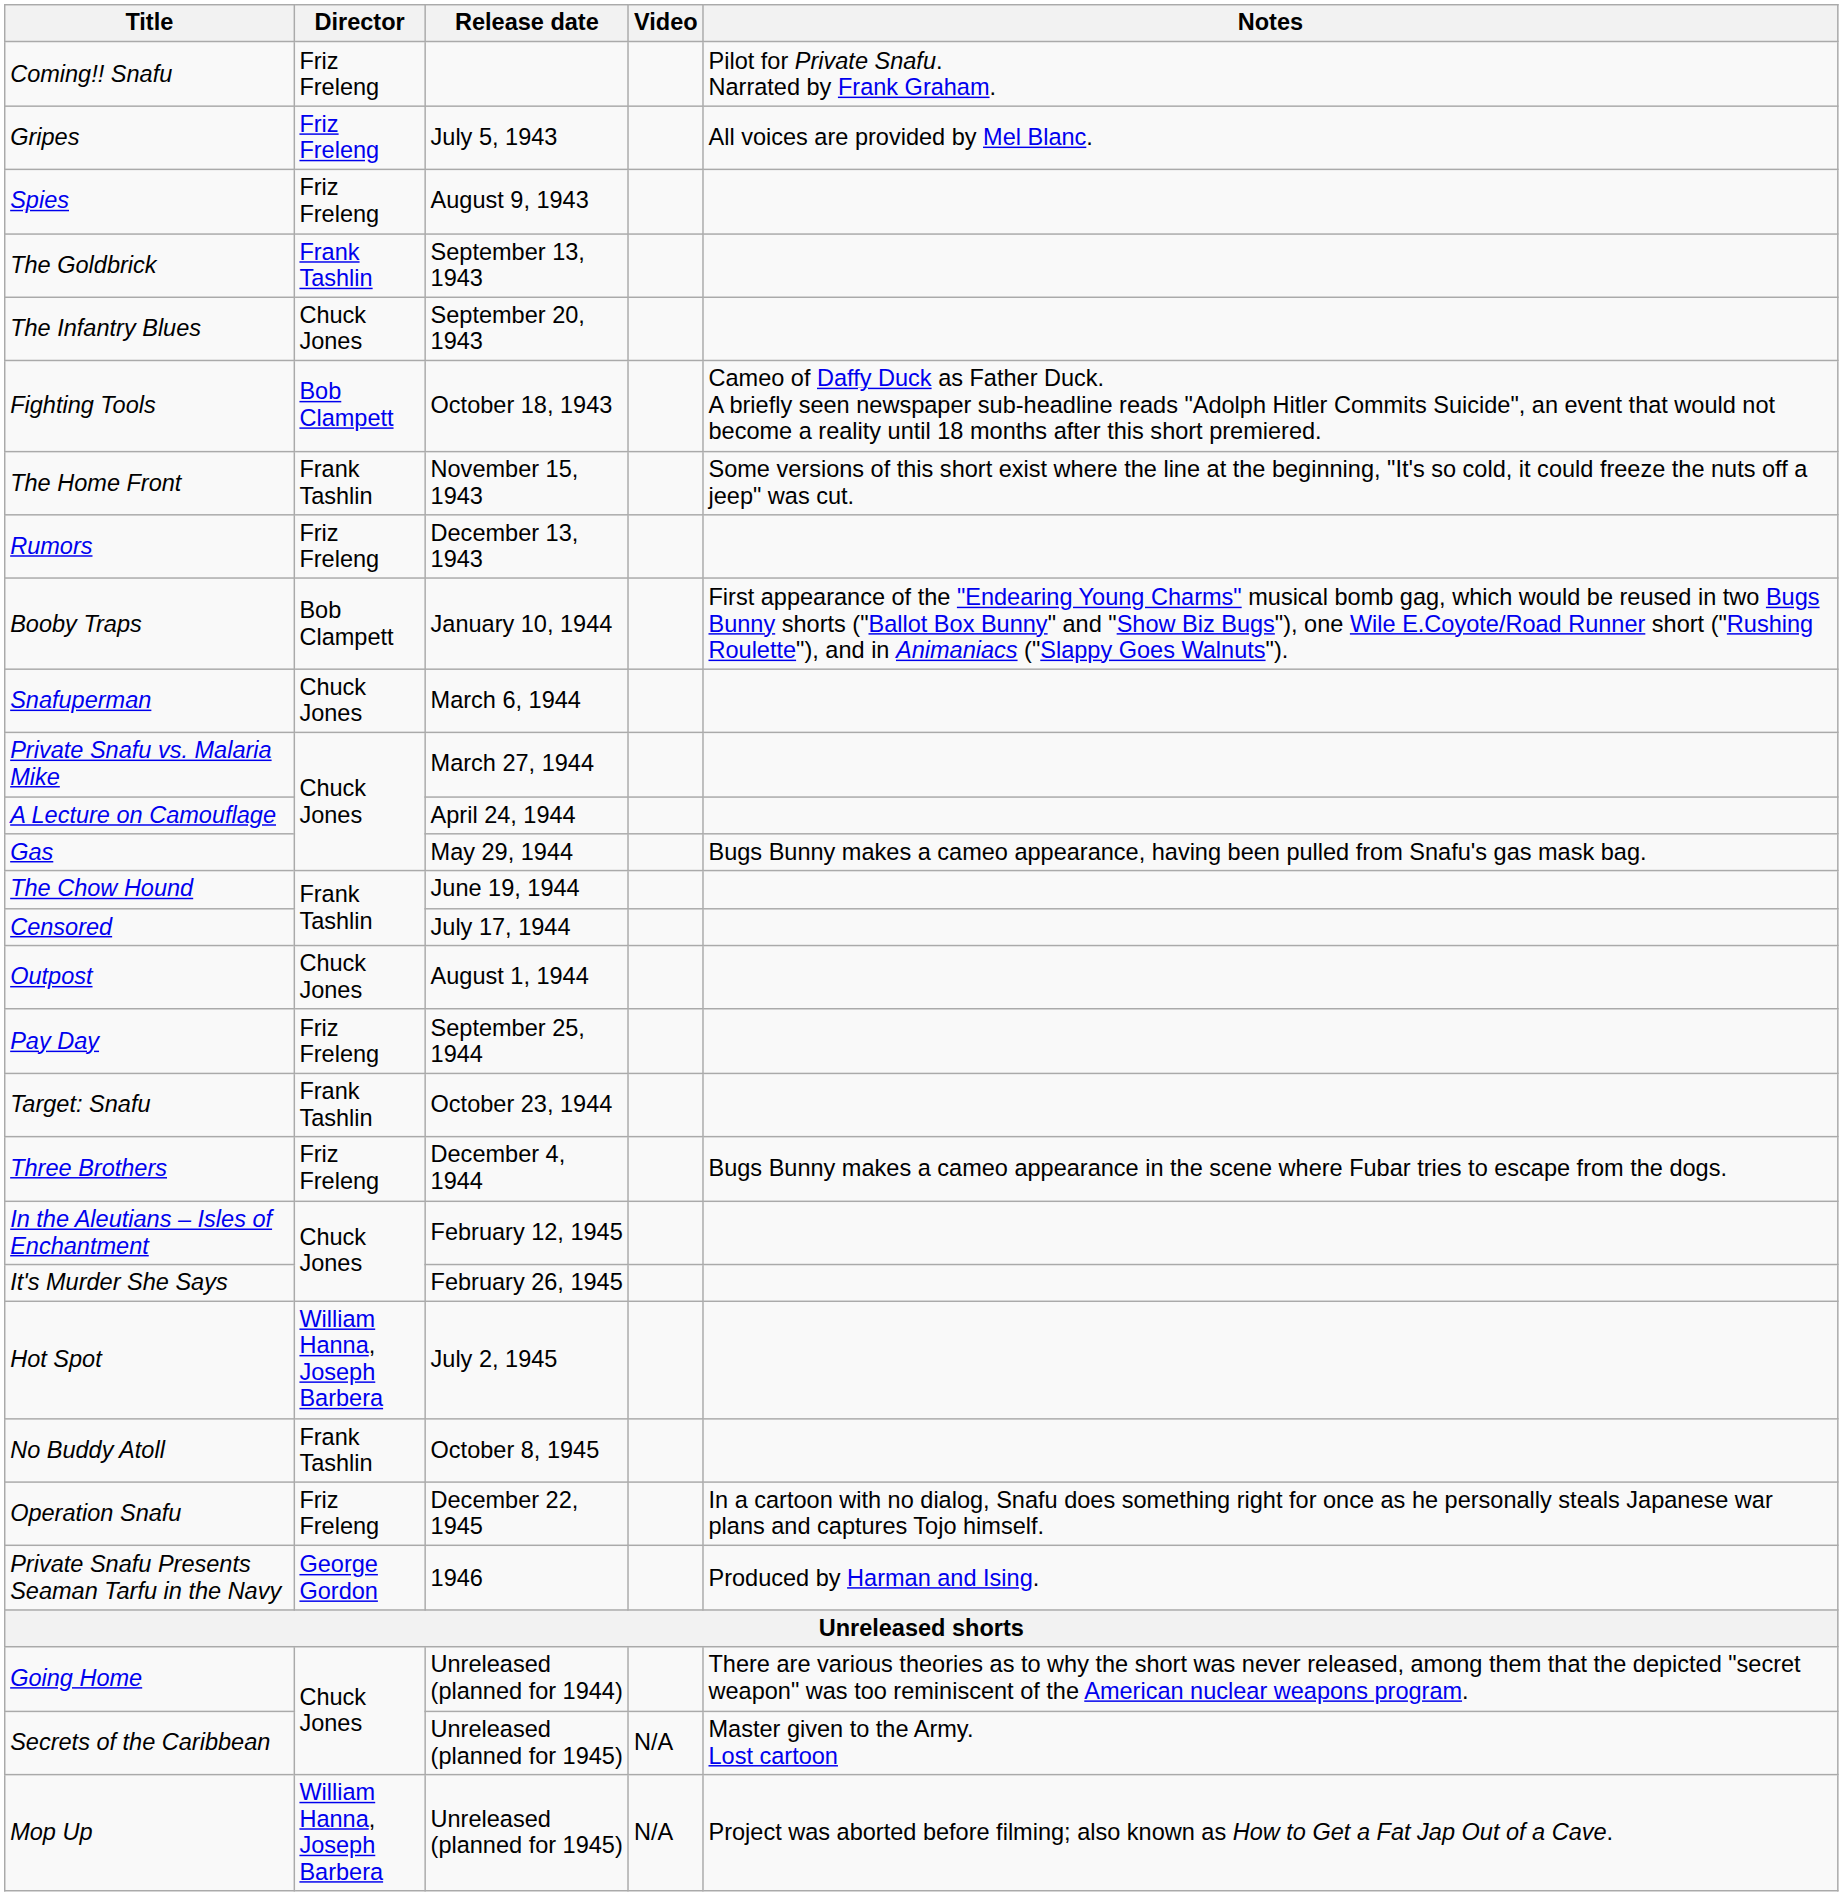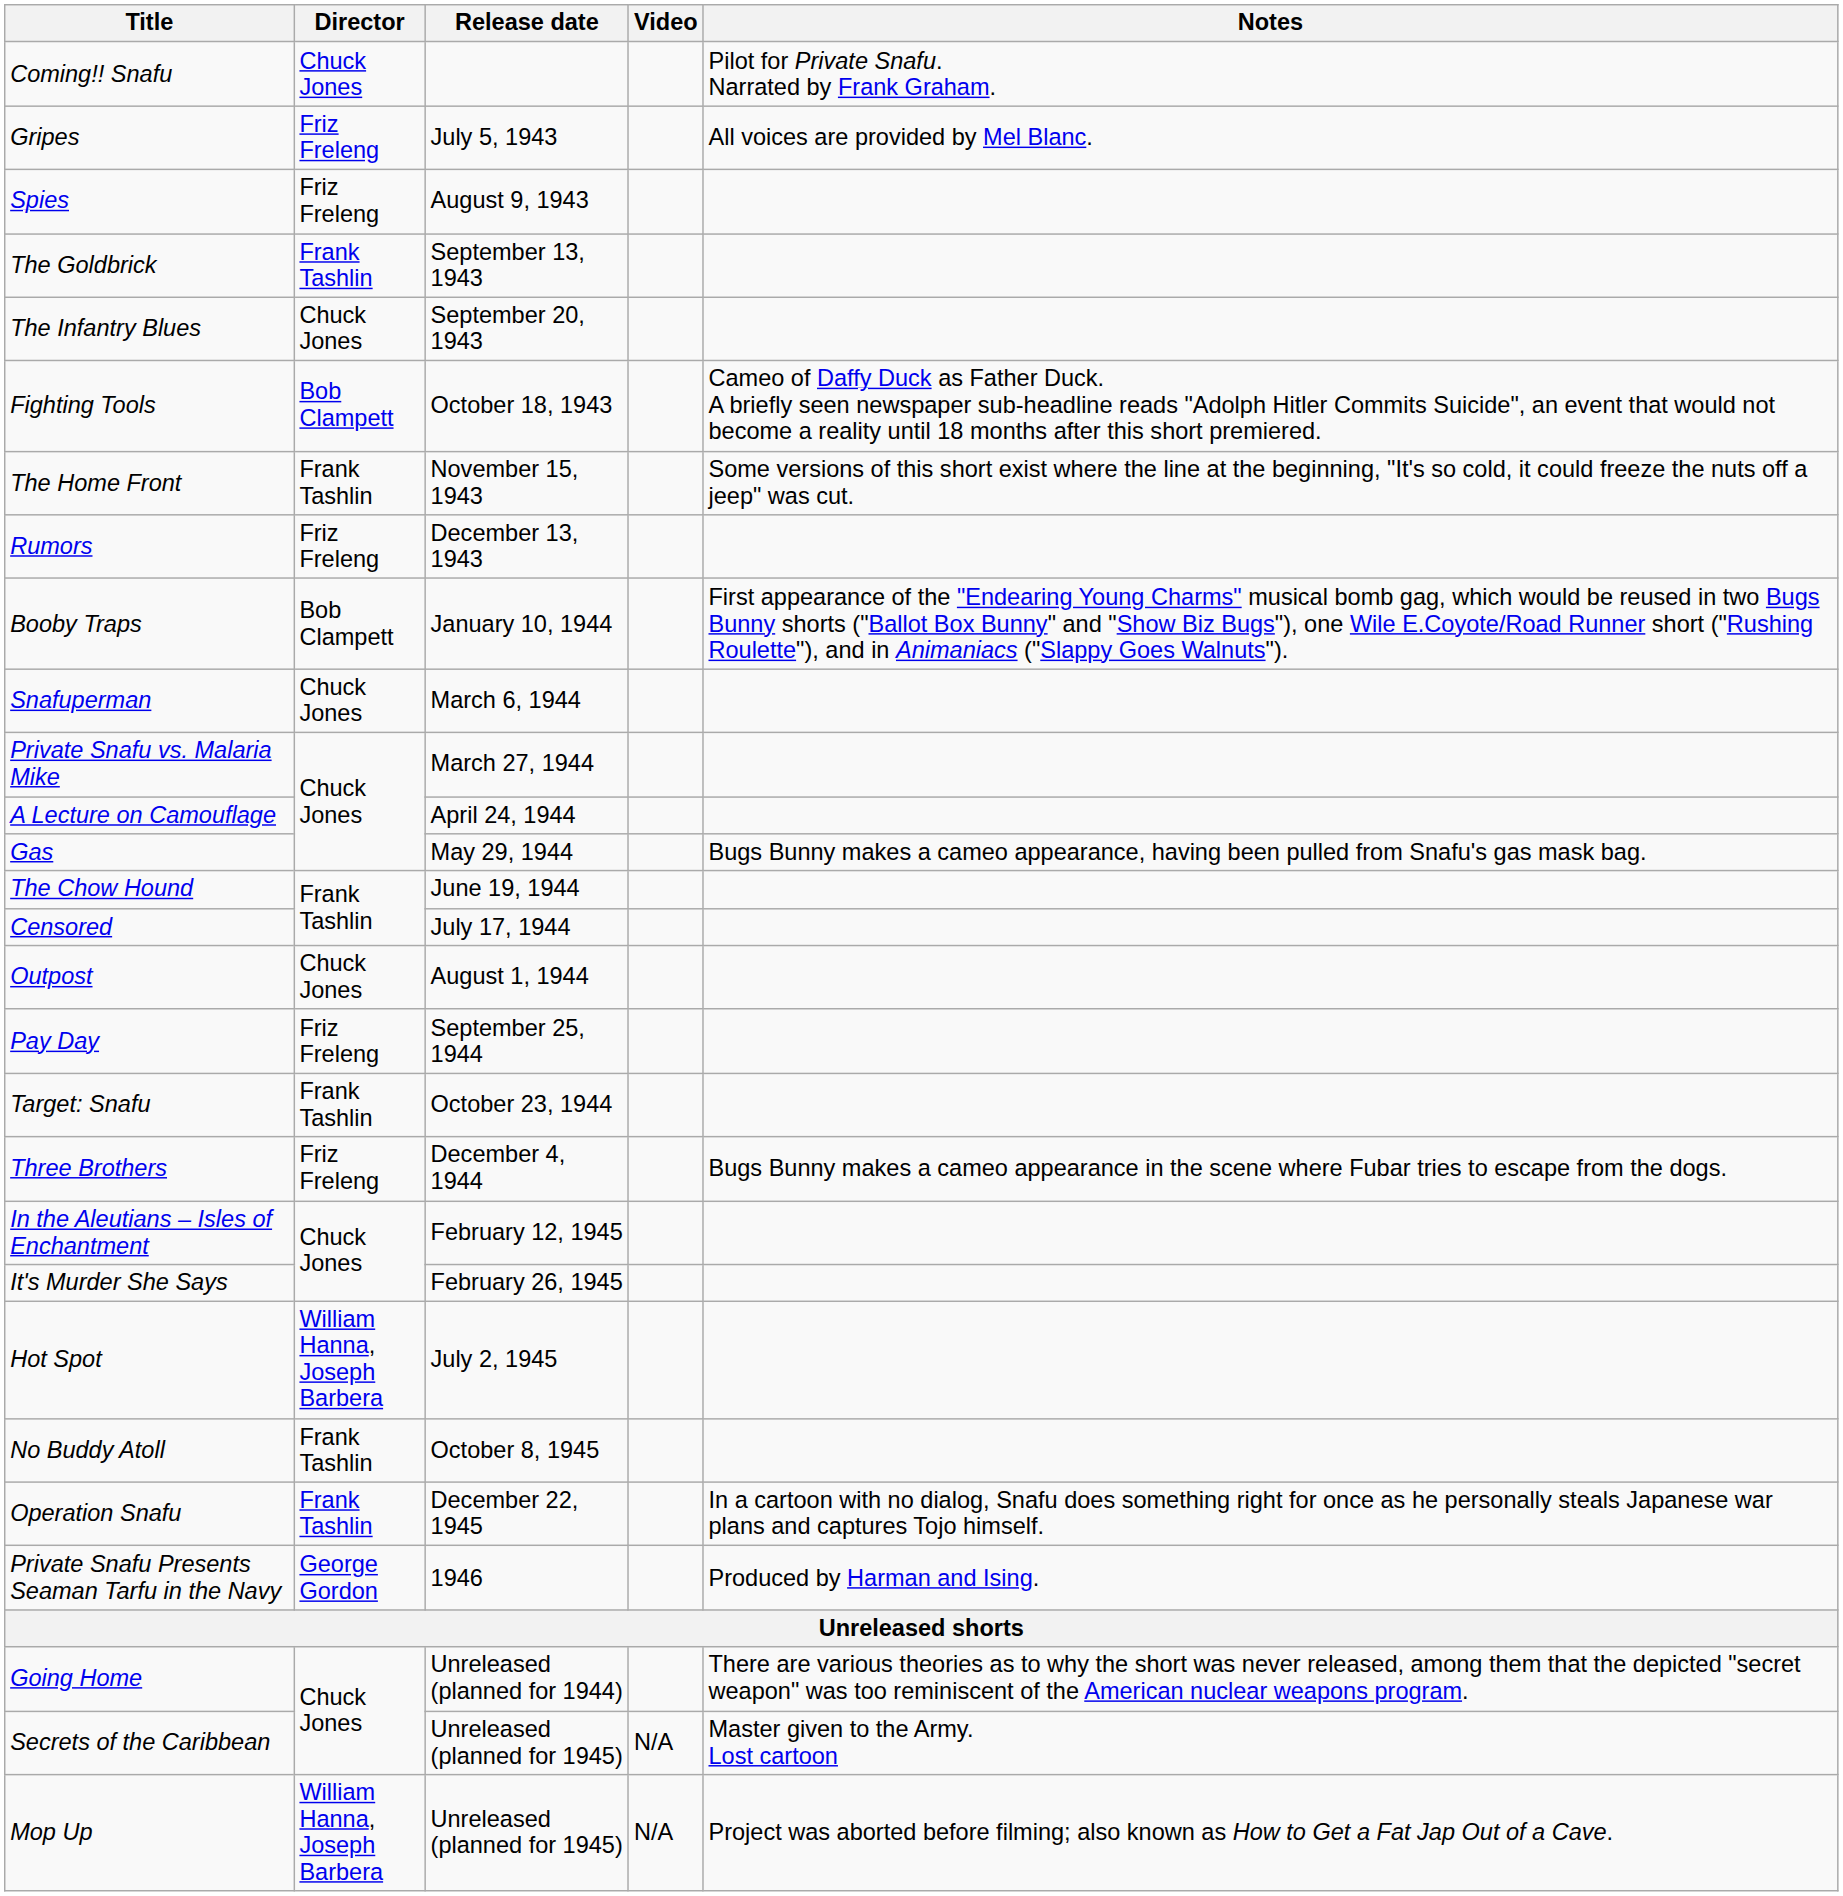Coming!! Snafu | Director: Friz Freleng -> Chuck Jones
Operation Snafu | Director: Friz Freleng -> Frank Tashlin
